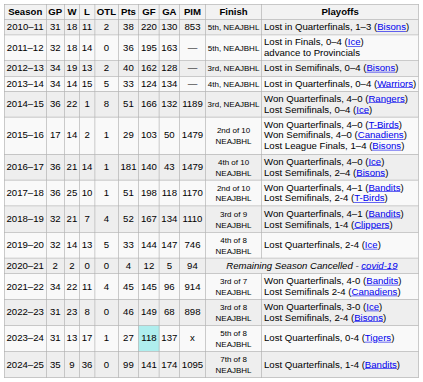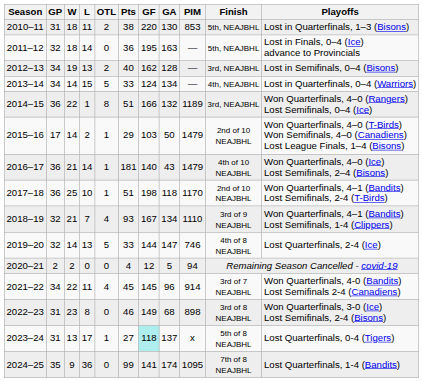2018–19 | Pts: 52 -> 93
